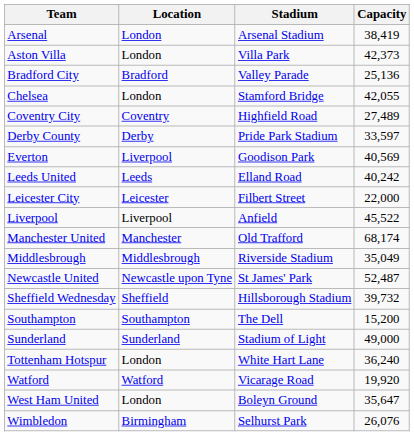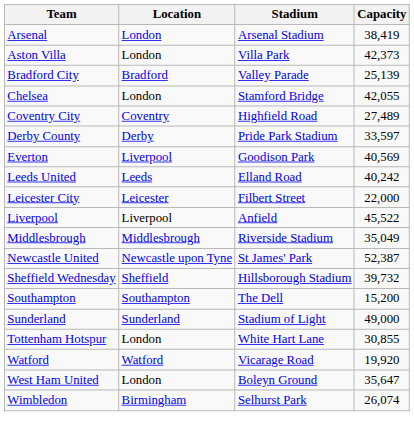Bradford City | Capacity: 25,136 -> 25,139
- row: Manchester United | Manchester | Old Trafford | 68,174
Newcastle United | Capacity: 52,487 -> 52,387
Tottenham Hotspur | Capacity: 36,240 -> 30,855
Wimbledon | Capacity: 26,076 -> 26,074
